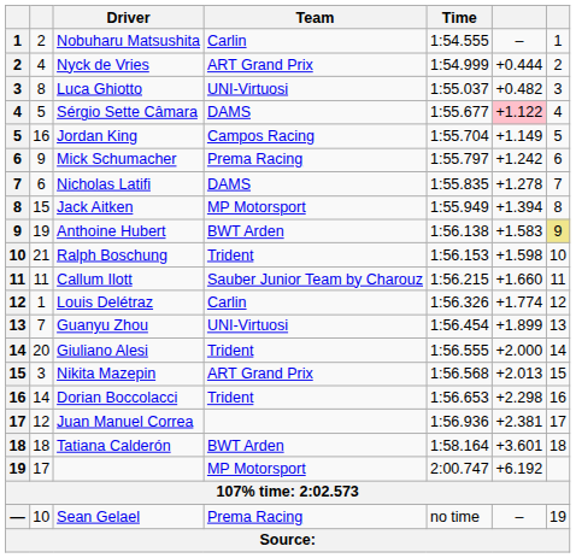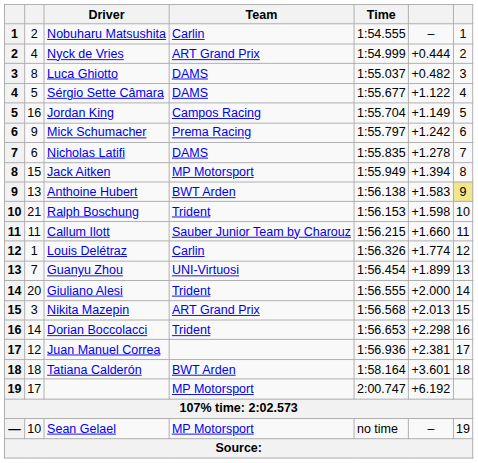Luca Ghiotto | Team: UNI-Virtuosi -> DAMS
Sérgio Sette Câmara | column 6: pink background -> no background
Anthoine Hubert | column 2: 19 -> 13
Sean Gelael | Team: Prema Racing -> MP Motorsport
